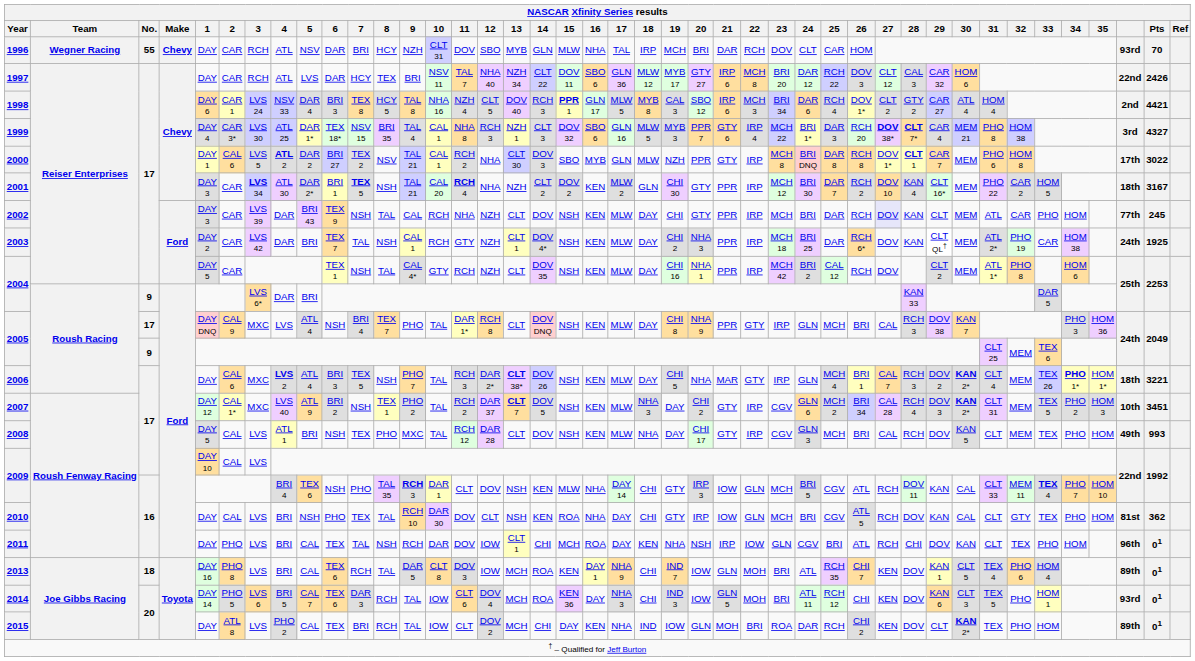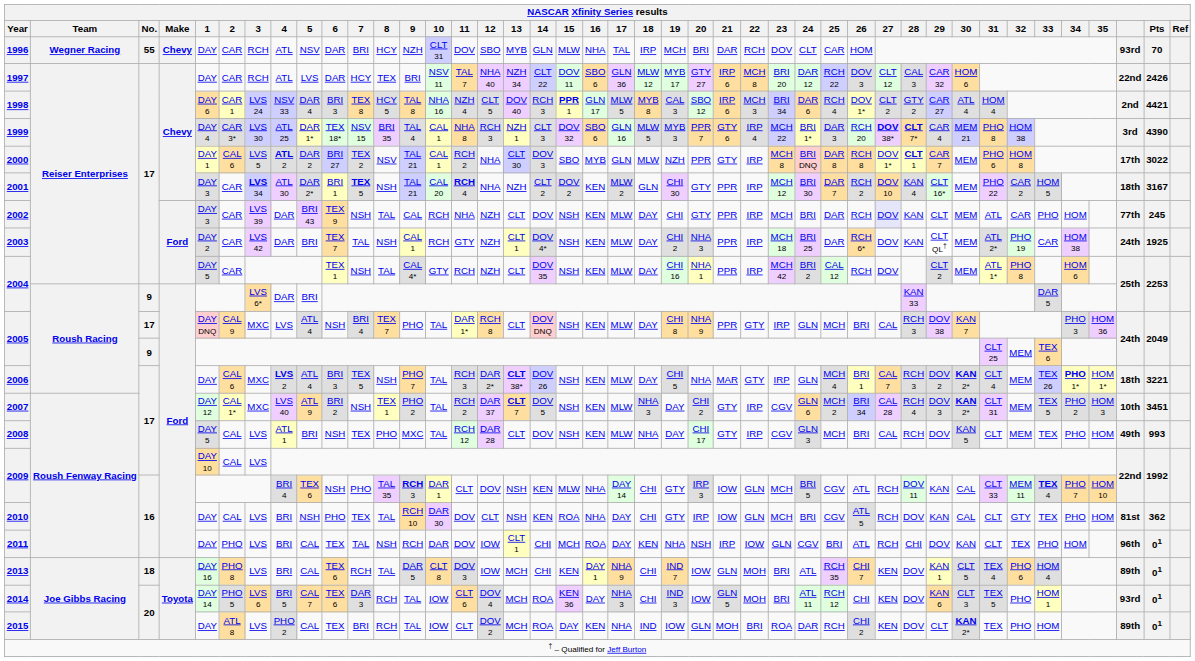1999 | Pts: 4327 -> 4390
2013 | 14: ROA -> CHI
2015 | 14: CHI -> ROA
